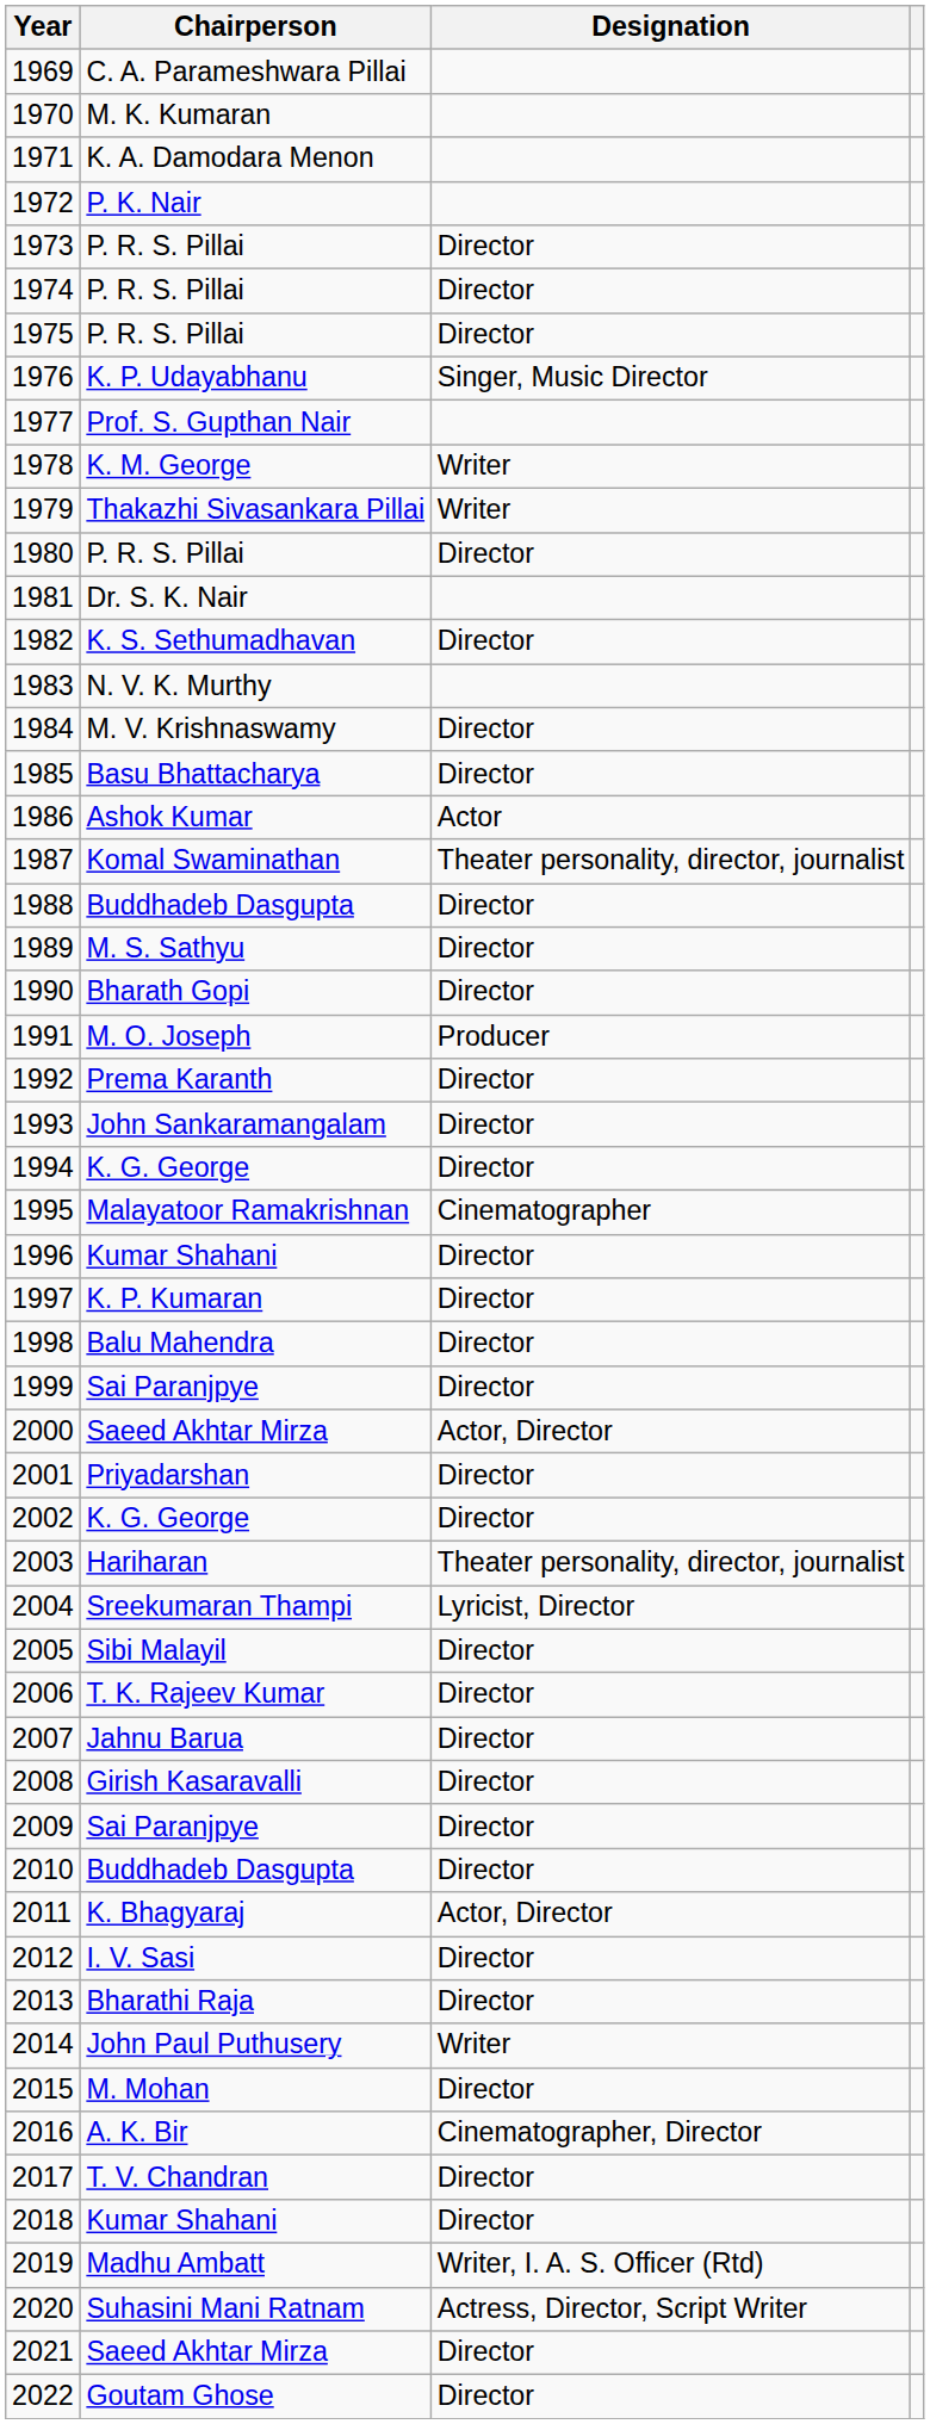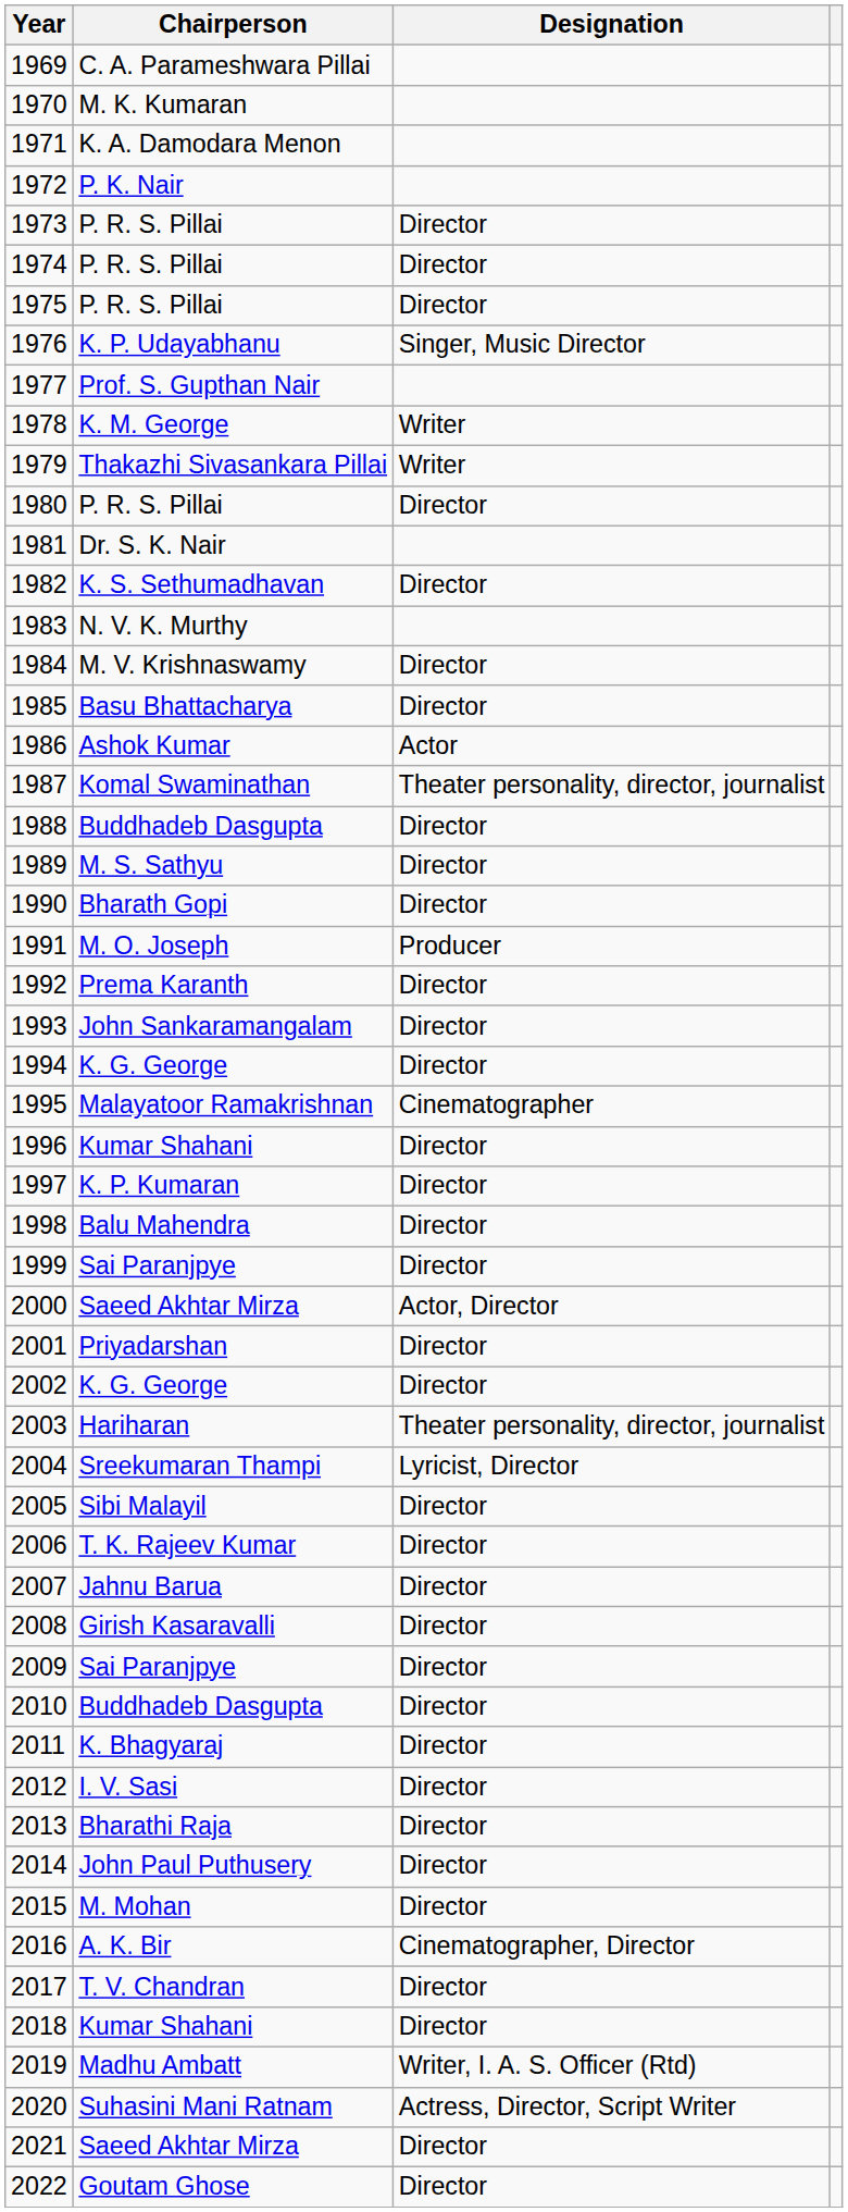2011 | Designation: Actor, Director -> Director
2014 | Designation: Writer -> Director
